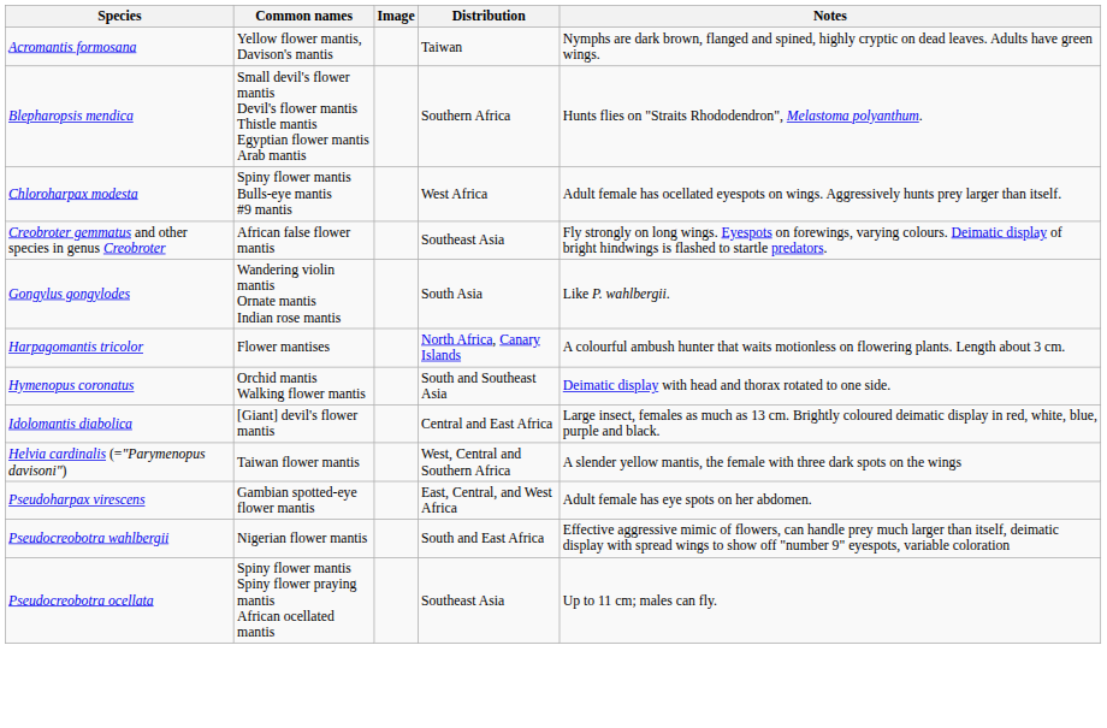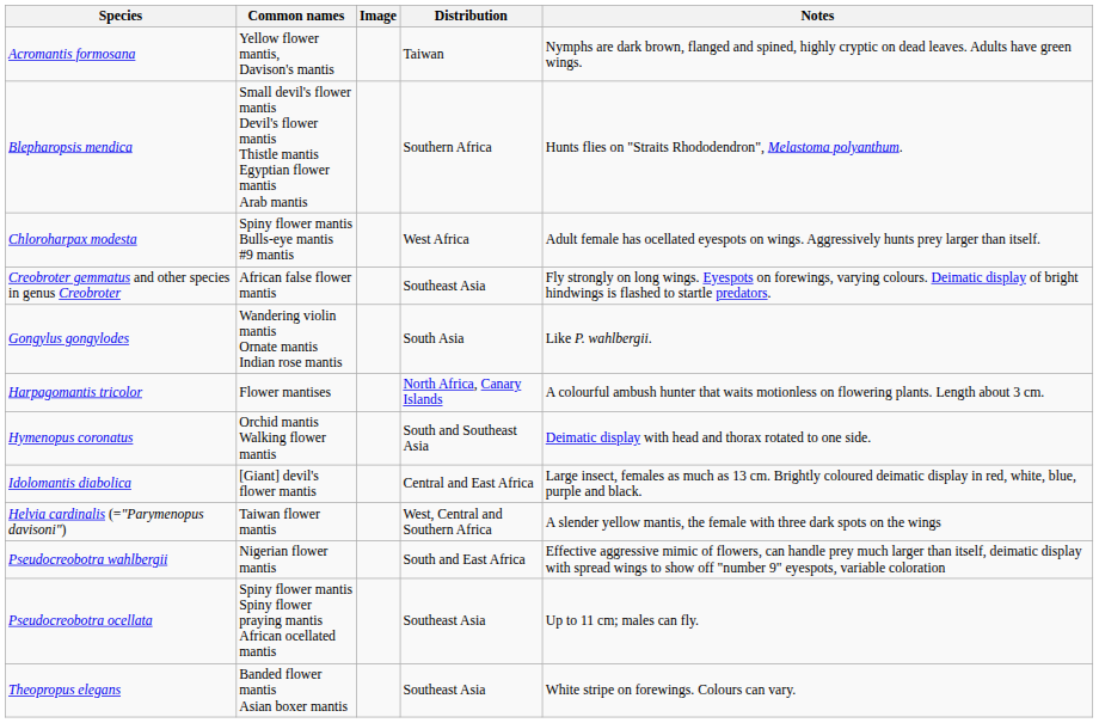- row: Pseudoharpax virescens | Gambian spotted-eye flower mantis | East, Central, and West Africa | Adult female has eye spots on her abdomen.
+ row: Theopropus elegans | Banded flower mantis Asian boxer mantis | Southeast Asia | White stripe on forewings. Colours can vary.
